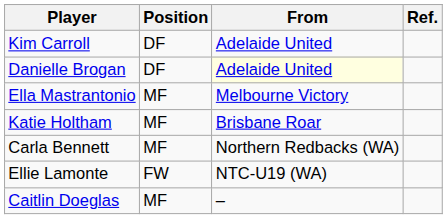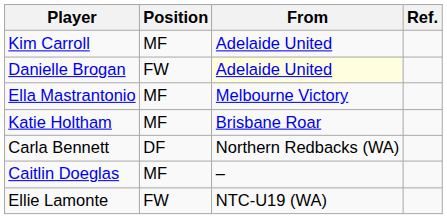Kim Carroll | Position: DF -> MF
Danielle Brogan | Position: DF -> FW
Carla Bennett | Position: MF -> DF
rows swapped: Caitlin Doeglas <-> Ellie Lamonte
